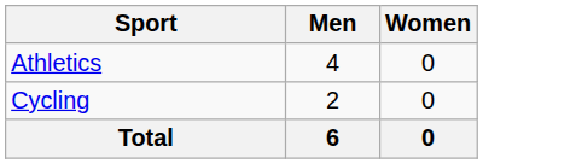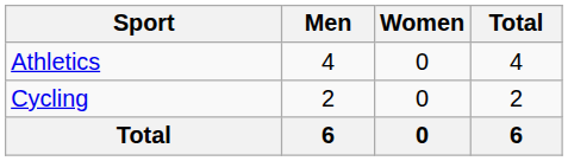+ column: Total | 4 | 2 | 6
